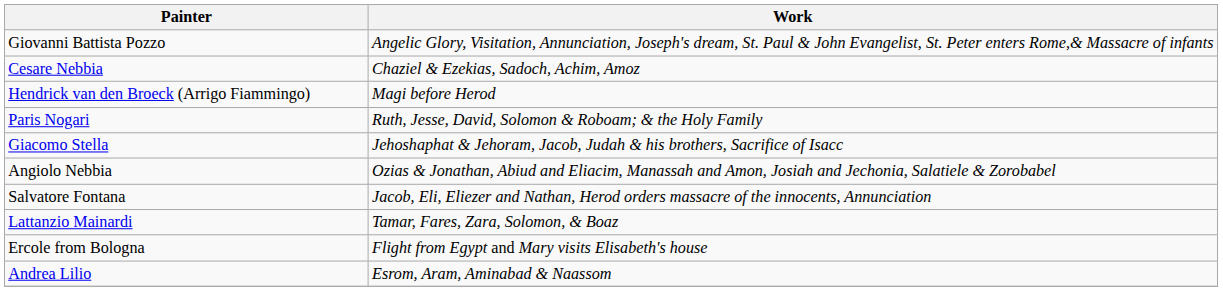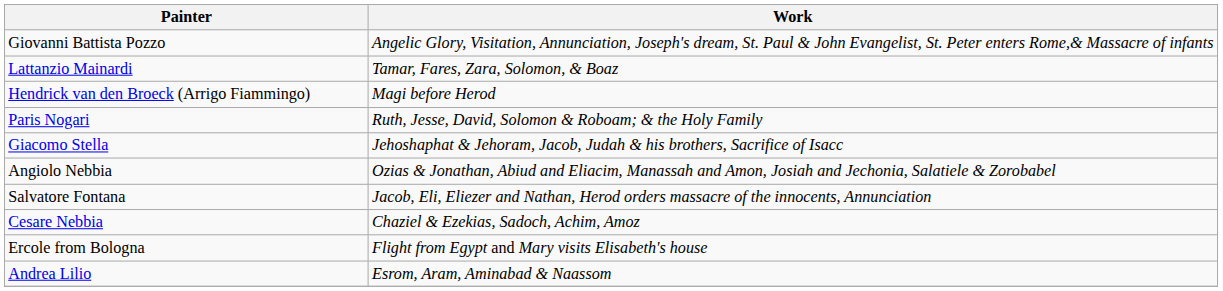rows swapped: Lattanzio Mainardi <-> Cesare Nebbia
